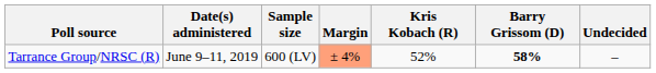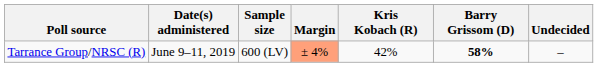Tarrance Group/NRSC (R) | Kris Kobach (R): 52% -> 42%
